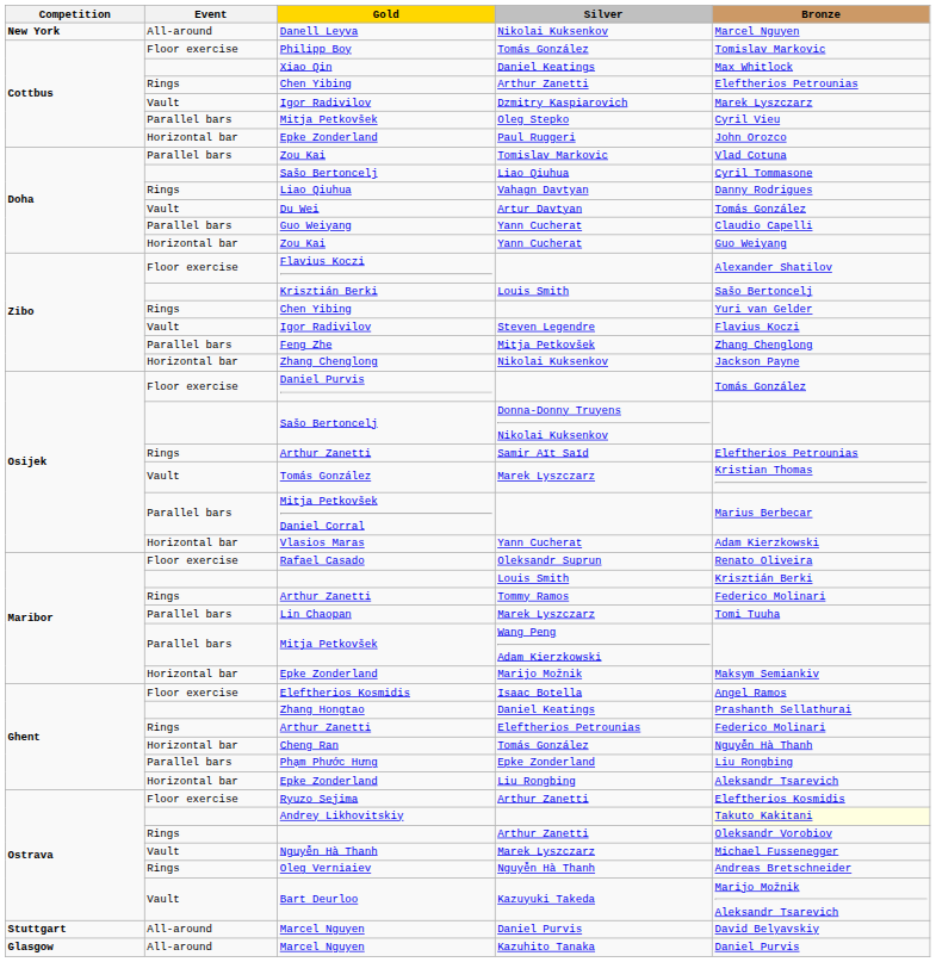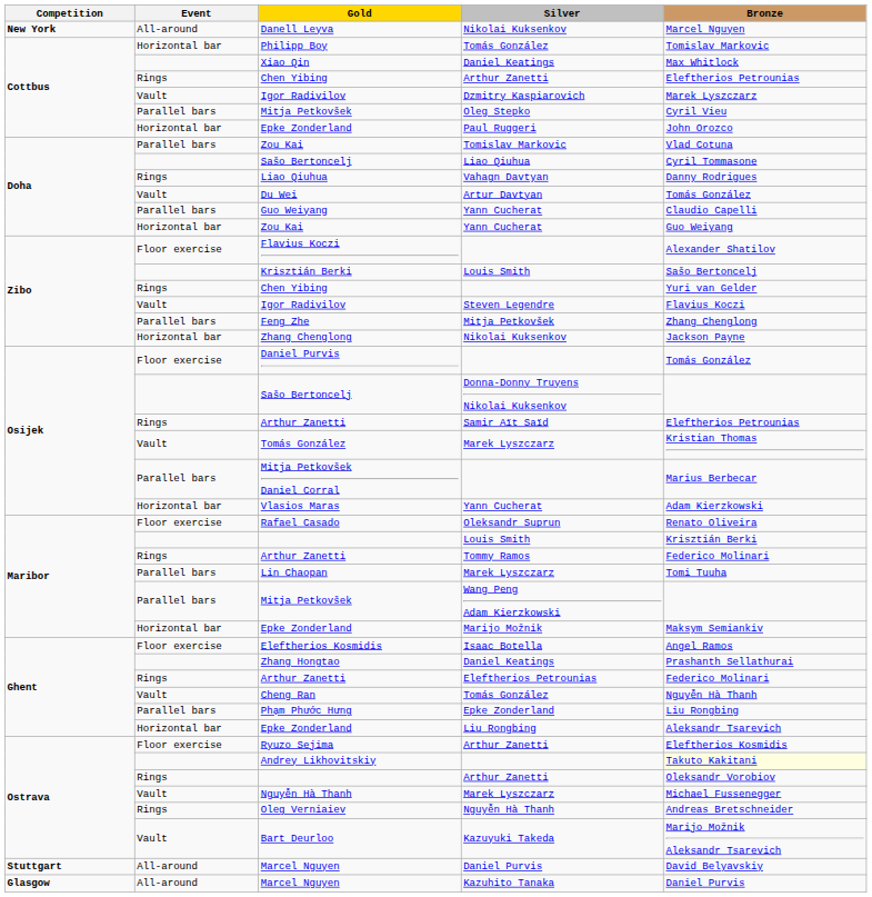Philipp Boy | Event: Floor exercise -> Horizontal bar
Cheng Ran | Event: Horizontal bar -> Vault
